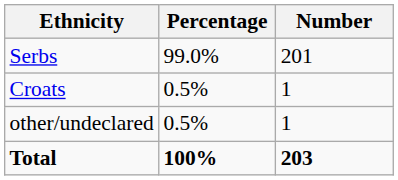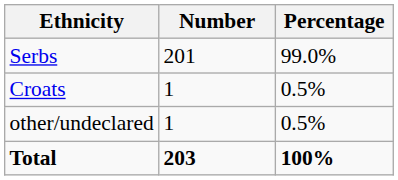columns swapped: Number <-> Percentage
